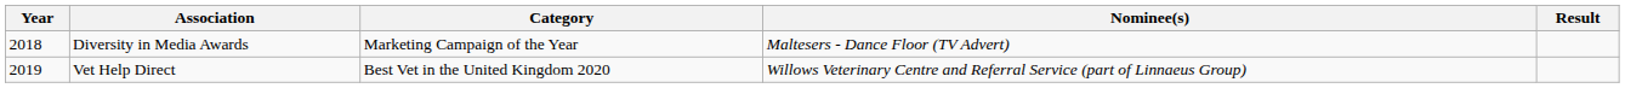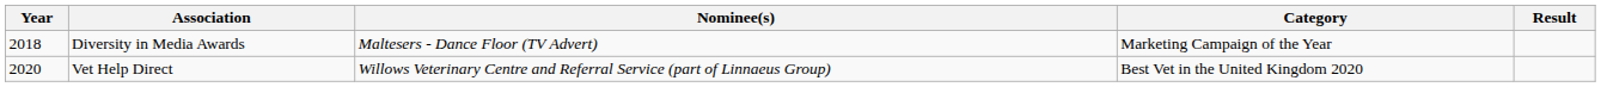columns swapped: Category <-> Nominee(s)
Vet Help Direct | Year: 2019 -> 2020
